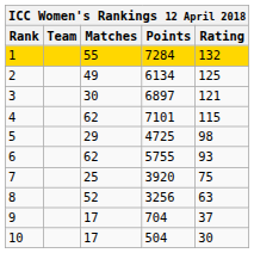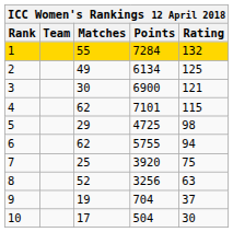3 | Points: 6897 -> 6900
6 | Rating: 93 -> 94
9 | Matches: 17 -> 19
